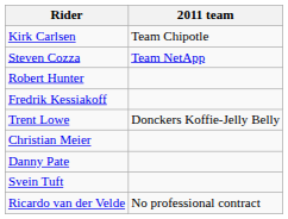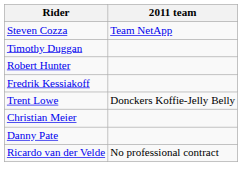- row: Kirk Carlsen | Team Chipotle
+ row: Timothy Duggan
- row: Svein Tuft
